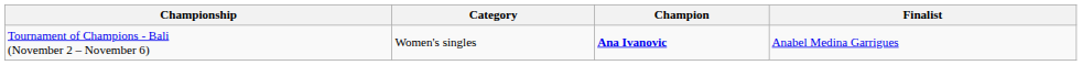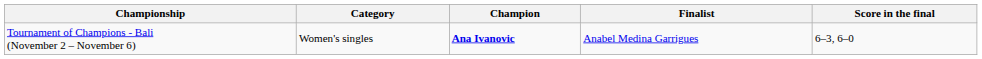+ column: Score in the final | 6–3, 6–0
